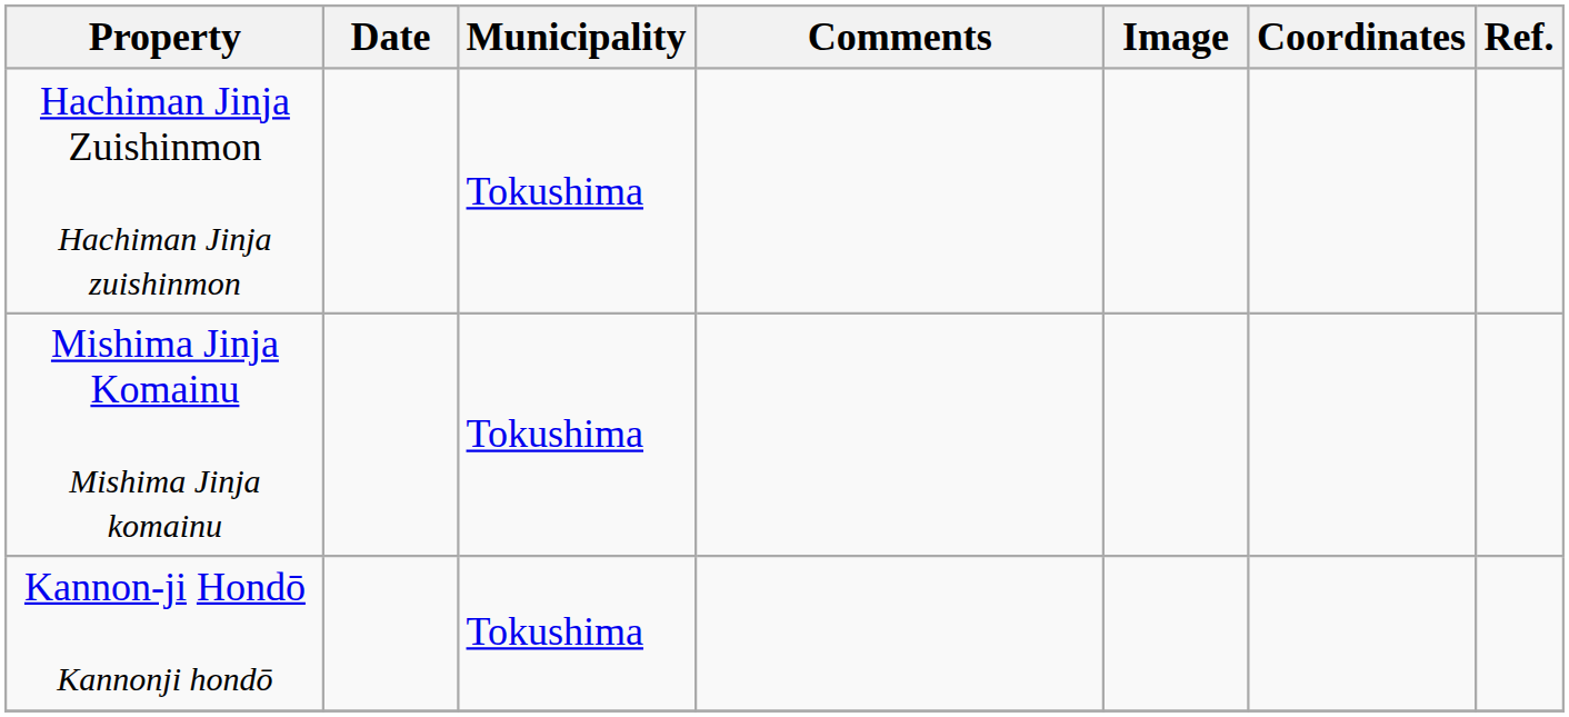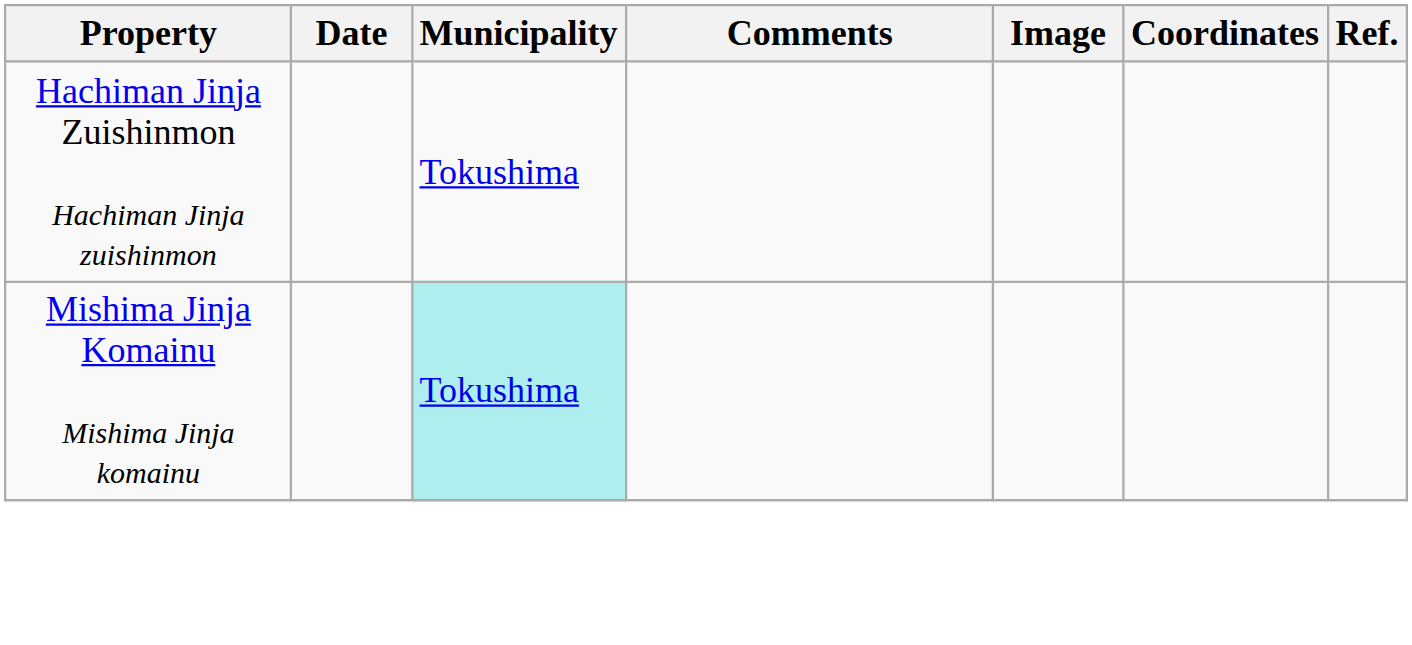Mishima Jinja Komainu Mishima Jinja komainu | Municipality: no background -> paleturquoise background
- row: Kannon-ji Hondō Kannonji hondō | Tokushima
